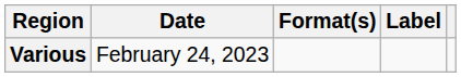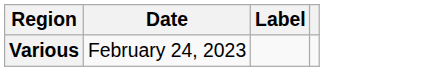- column: Format(s)
